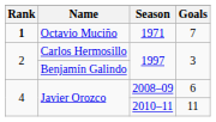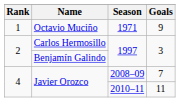Octavio Muciño | Rank: bold -> normal
Octavio Muciño | Goals: 7 -> 9
Javier Orozco / 2008–09 | Goals: 6 -> 7
